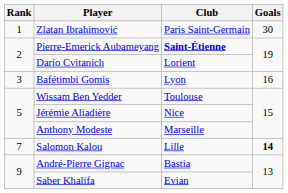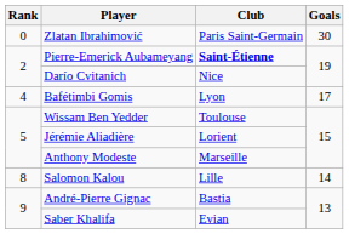Zlatan Ibrahimović | Rank: 1 -> 0
Darío Cvitanich | Club: Lorient -> Nice
Bafétimbi Gomis | Rank: 3 -> 4
Bafétimbi Gomis | Goals: 16 -> 17
Jérémie Aliadière | Club: Nice -> Lorient
Salomon Kalou | Rank: 7 -> 8
Salomon Kalou | Goals: bold -> normal
